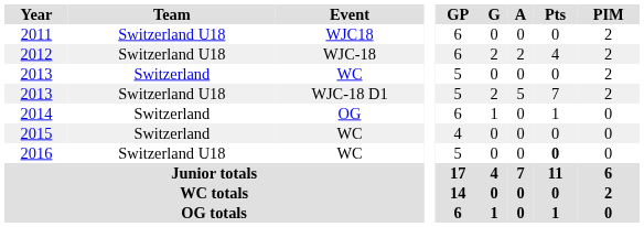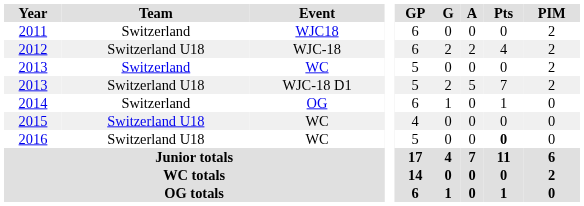2011 | Team: Switzerland U18 -> Switzerland
2015 | Team: Switzerland -> Switzerland U18
